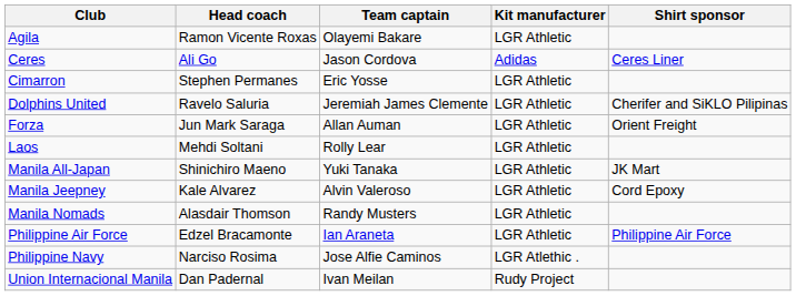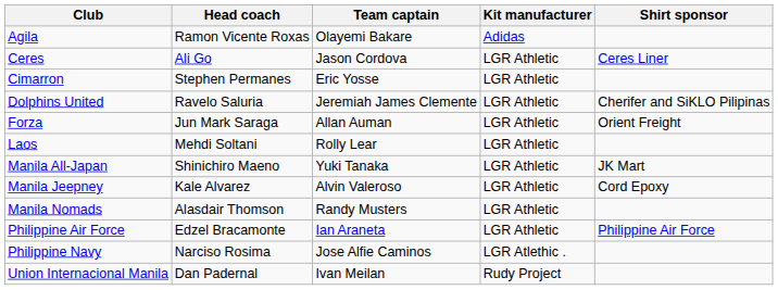Agila | Kit manufacturer: LGR Athletic -> Adidas
Ceres | Kit manufacturer: Adidas -> LGR Athletic
